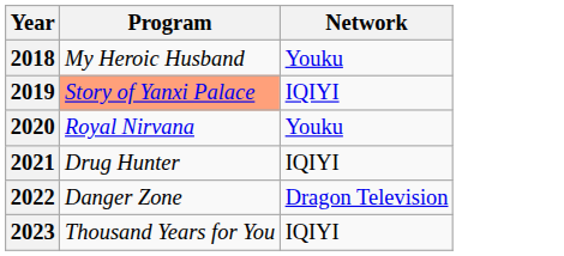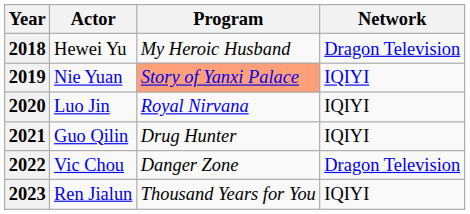+ column: Actor | Hewei Yu | Nie Yuan | Luo Jin | Guo Qilin | Vic Chou | Ren Jialun
2018 | Network: Youku -> Dragon Television
2020 | Network: Youku -> IQIYI
